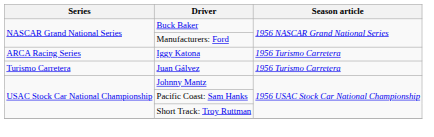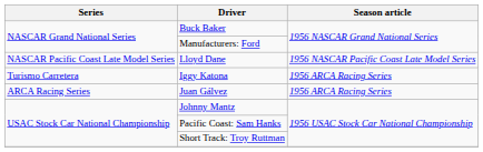+ row: NASCAR Pacific Coast Late Model Series | Lloyd Dane | 1956 NASCAR Pacific Coast Late Model Series
Iggy Katona | Series: ARCA Racing Series -> Turismo Carretera
Iggy Katona | Season article: 1956 Turismo Carretera -> 1956 ARCA Racing Series
Juan Gálvez | Series: Turismo Carretera -> ARCA Racing Series
Juan Gálvez | Season article: 1956 Turismo Carretera -> 1956 ARCA Racing Series
